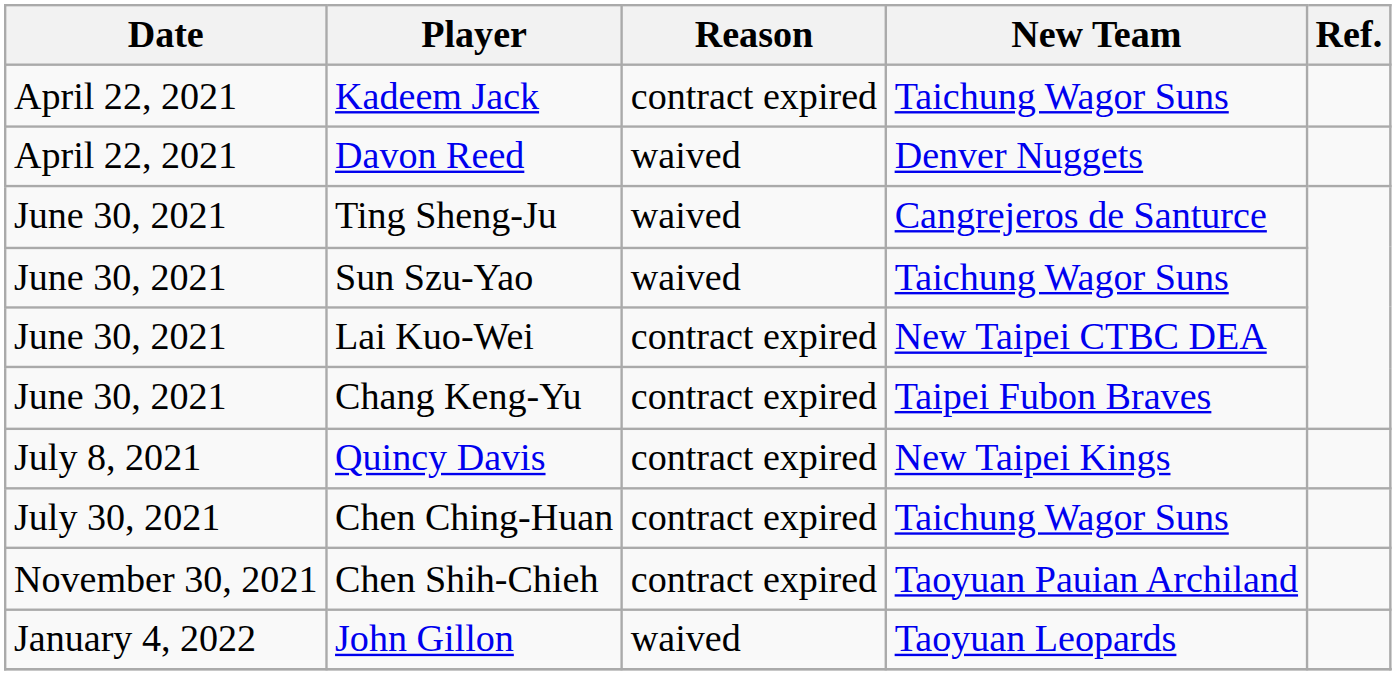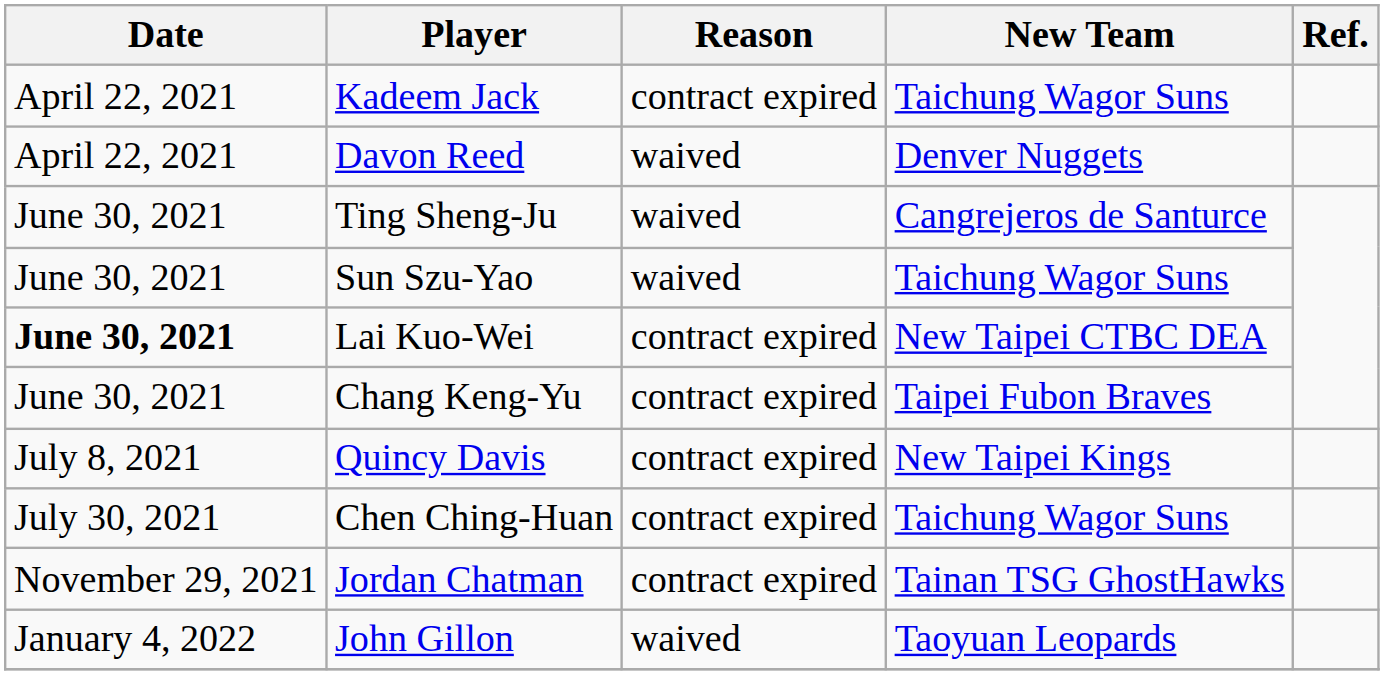Lai Kuo-Wei | Date: normal -> bold
+ row: November 29, 2021 | Jordan Chatman | contract expired | Tainan TSG GhostHawks
- row: November 30, 2021 | Chen Shih-Chieh | contract expired | Taoyuan Pauian Archiland
